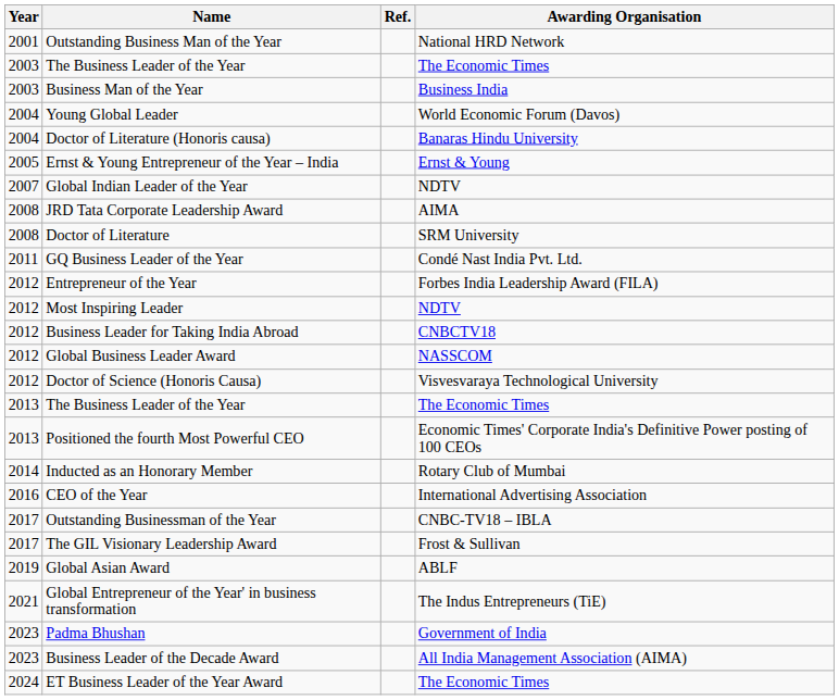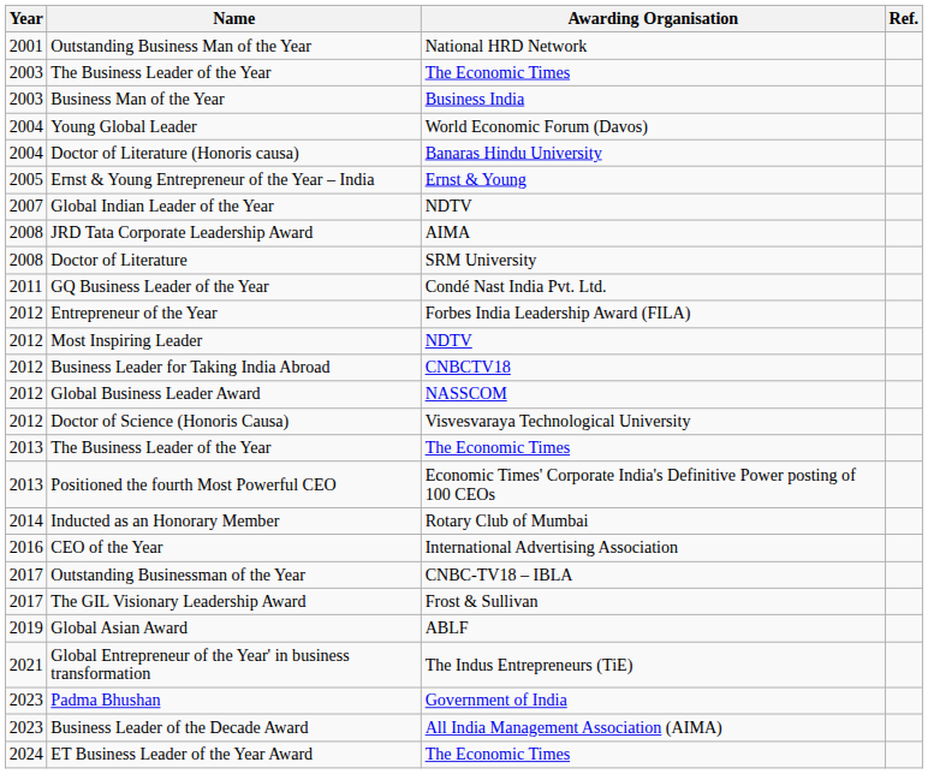columns swapped: Awarding Organisation <-> Ref.
